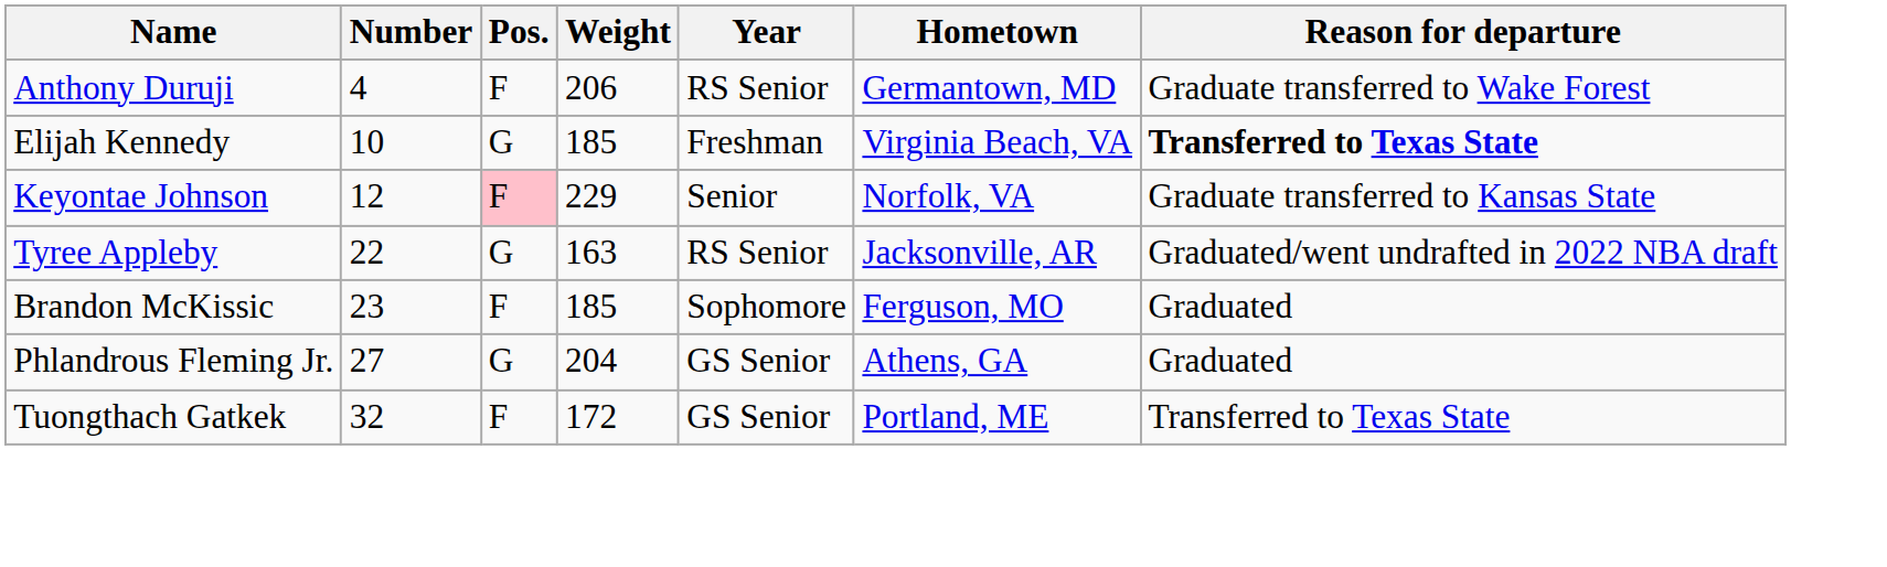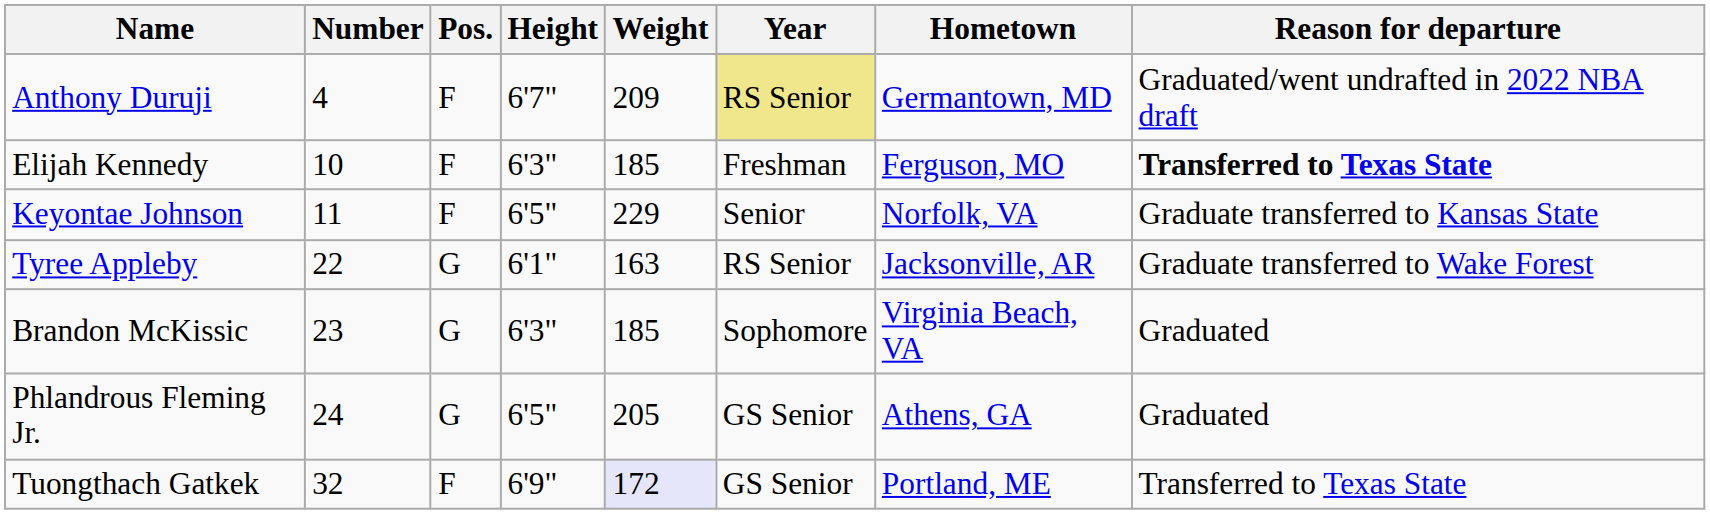+ column: Height | 6'7" | 6'3" | 6'5" | 6'1" | 6'3" | 6'5" | 6'9"
Anthony Duruji | Weight: 206 -> 209
Anthony Duruji | Year: no background -> khaki background
Anthony Duruji | Reason for departure: Graduate transferred to Wake Forest -> Graduated/went undrafted in 2022 NBA draft
Elijah Kennedy | Pos.: G -> F
Elijah Kennedy | Hometown: Virginia Beach, VA -> Ferguson, MO
Keyontae Johnson | Number: 12 -> 11
Keyontae Johnson | Pos.: pink background -> no background
Tyree Appleby | Reason for departure: Graduated/went undrafted in 2022 NBA draft -> Graduate transferred to Wake Forest
Brandon McKissic | Pos.: F -> G
Brandon McKissic | Hometown: Ferguson, MO -> Virginia Beach, VA
Phlandrous Fleming Jr. | Number: 27 -> 24
Phlandrous Fleming Jr. | Weight: 204 -> 205
Tuongthach Gatkek | Weight: no background -> lavender background
